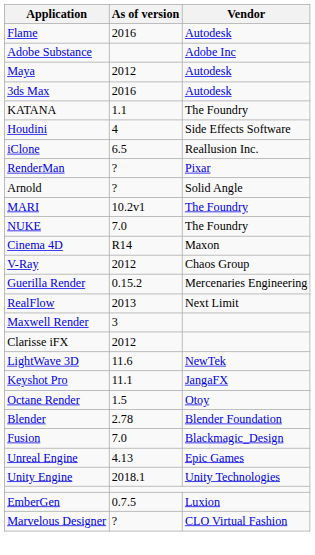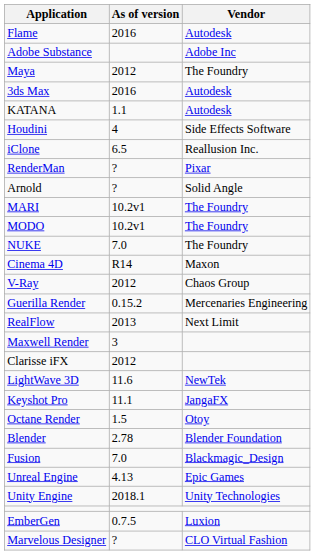Maya | Vendor: Autodesk -> The Foundry
KATANA | Vendor: The Foundry -> Autodesk
+ row: MODO | 10.2v1 | The Foundry
